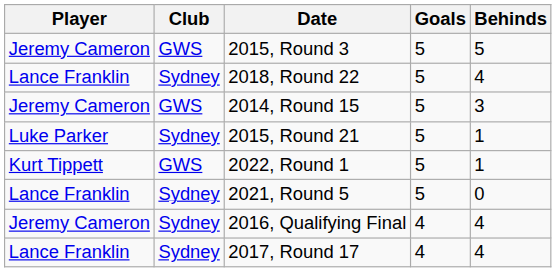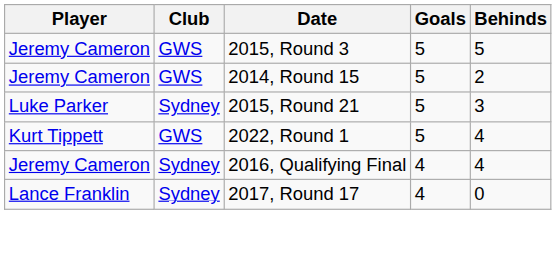- row: Lance Franklin | Sydney | 2018, Round 22 | 5 | 4
2014, Round 15 | Behinds: 3 -> 2
2015, Round 21 | Behinds: 1 -> 3
2022, Round 1 | Behinds: 1 -> 4
- row: Lance Franklin | Sydney | 2021, Round 5 | 5 | 0
2017, Round 17 | Behinds: 4 -> 0
